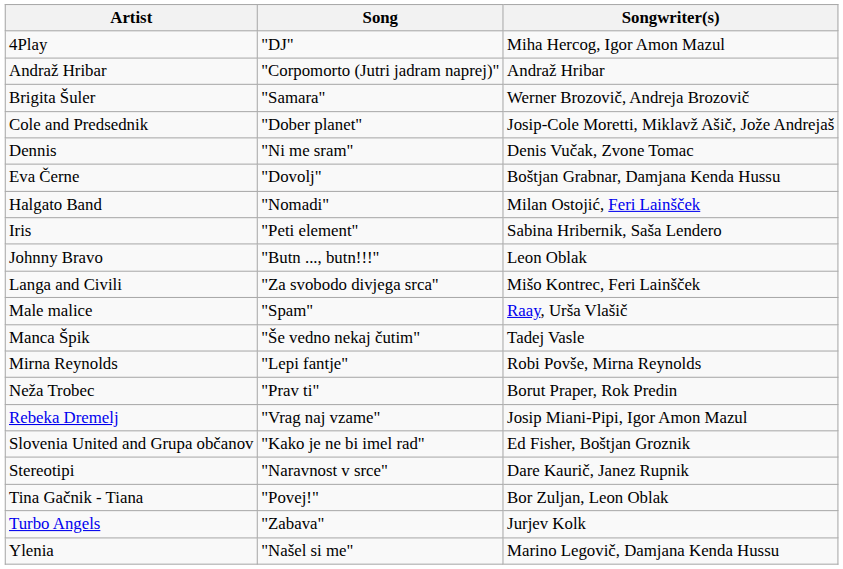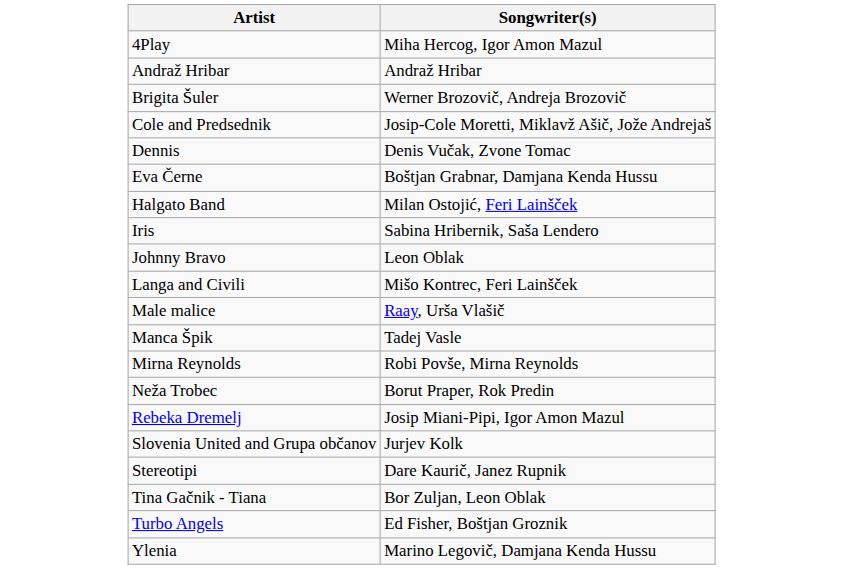- column: Song | "DJ" | "Corpomorto (Jutri jadram naprej)" | "Samara" | "Dober planet" | "Ni me sram" | "Dovolj" | "Nomadi" | "Peti element" | "Butn ..., butn!!!" | "Za svobodo divjega srca" | "Spam" | "Še vedno nekaj čutim" | "Lepi fantje" | "Prav ti" | "Vrag naj vzame" | "Kako je ne bi imel rad" | "Naravnost v srce" | "Povej!" | "Zabava" | "Našel si me"
Slovenia United and Grupa občanov | Songwriter(s): Ed Fisher, Boštjan Groznik -> Jurjev Kolk
Turbo Angels | Songwriter(s): Jurjev Kolk -> Ed Fisher, Boštjan Groznik
